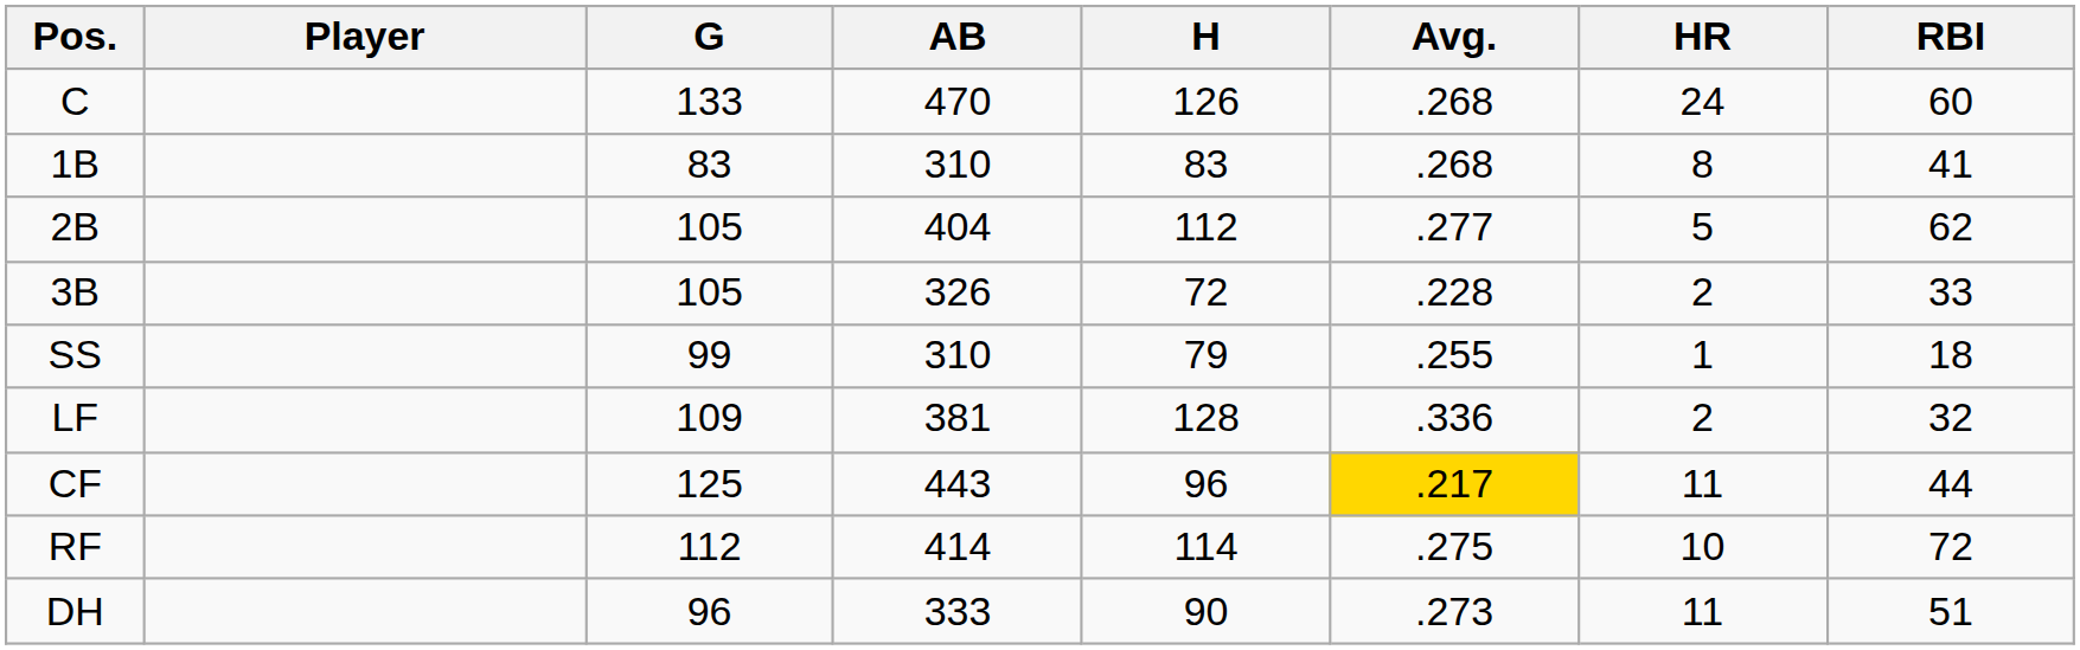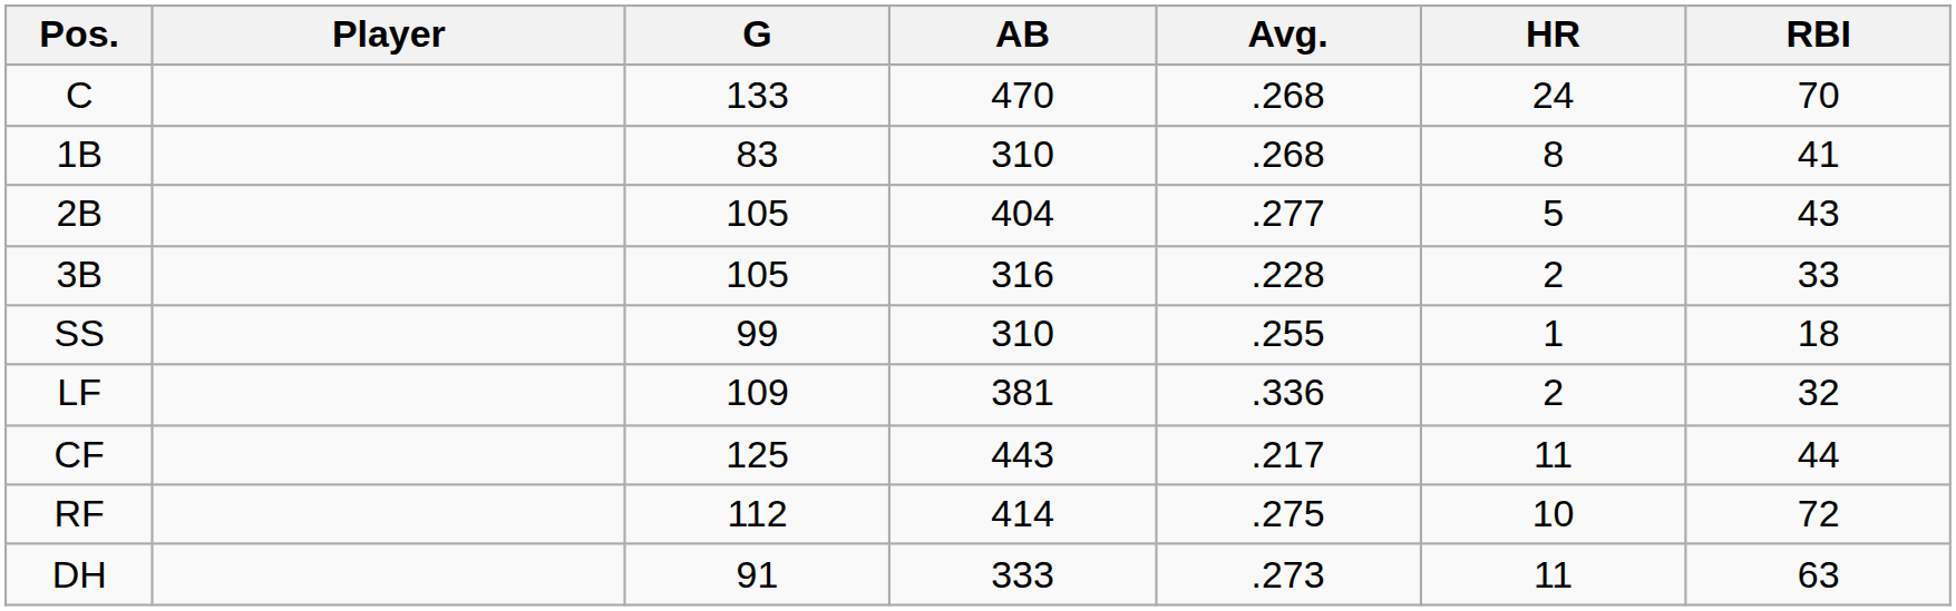- column: H | 126 | 83 | 112 | 72 | 79 | 128 | 96 | 114 | 90
C | RBI: 60 -> 70
2B | RBI: 62 -> 43
3B | AB: 326 -> 316
CF | Avg.: gold background -> no background
DH | G: 96 -> 91
DH | RBI: 51 -> 63
